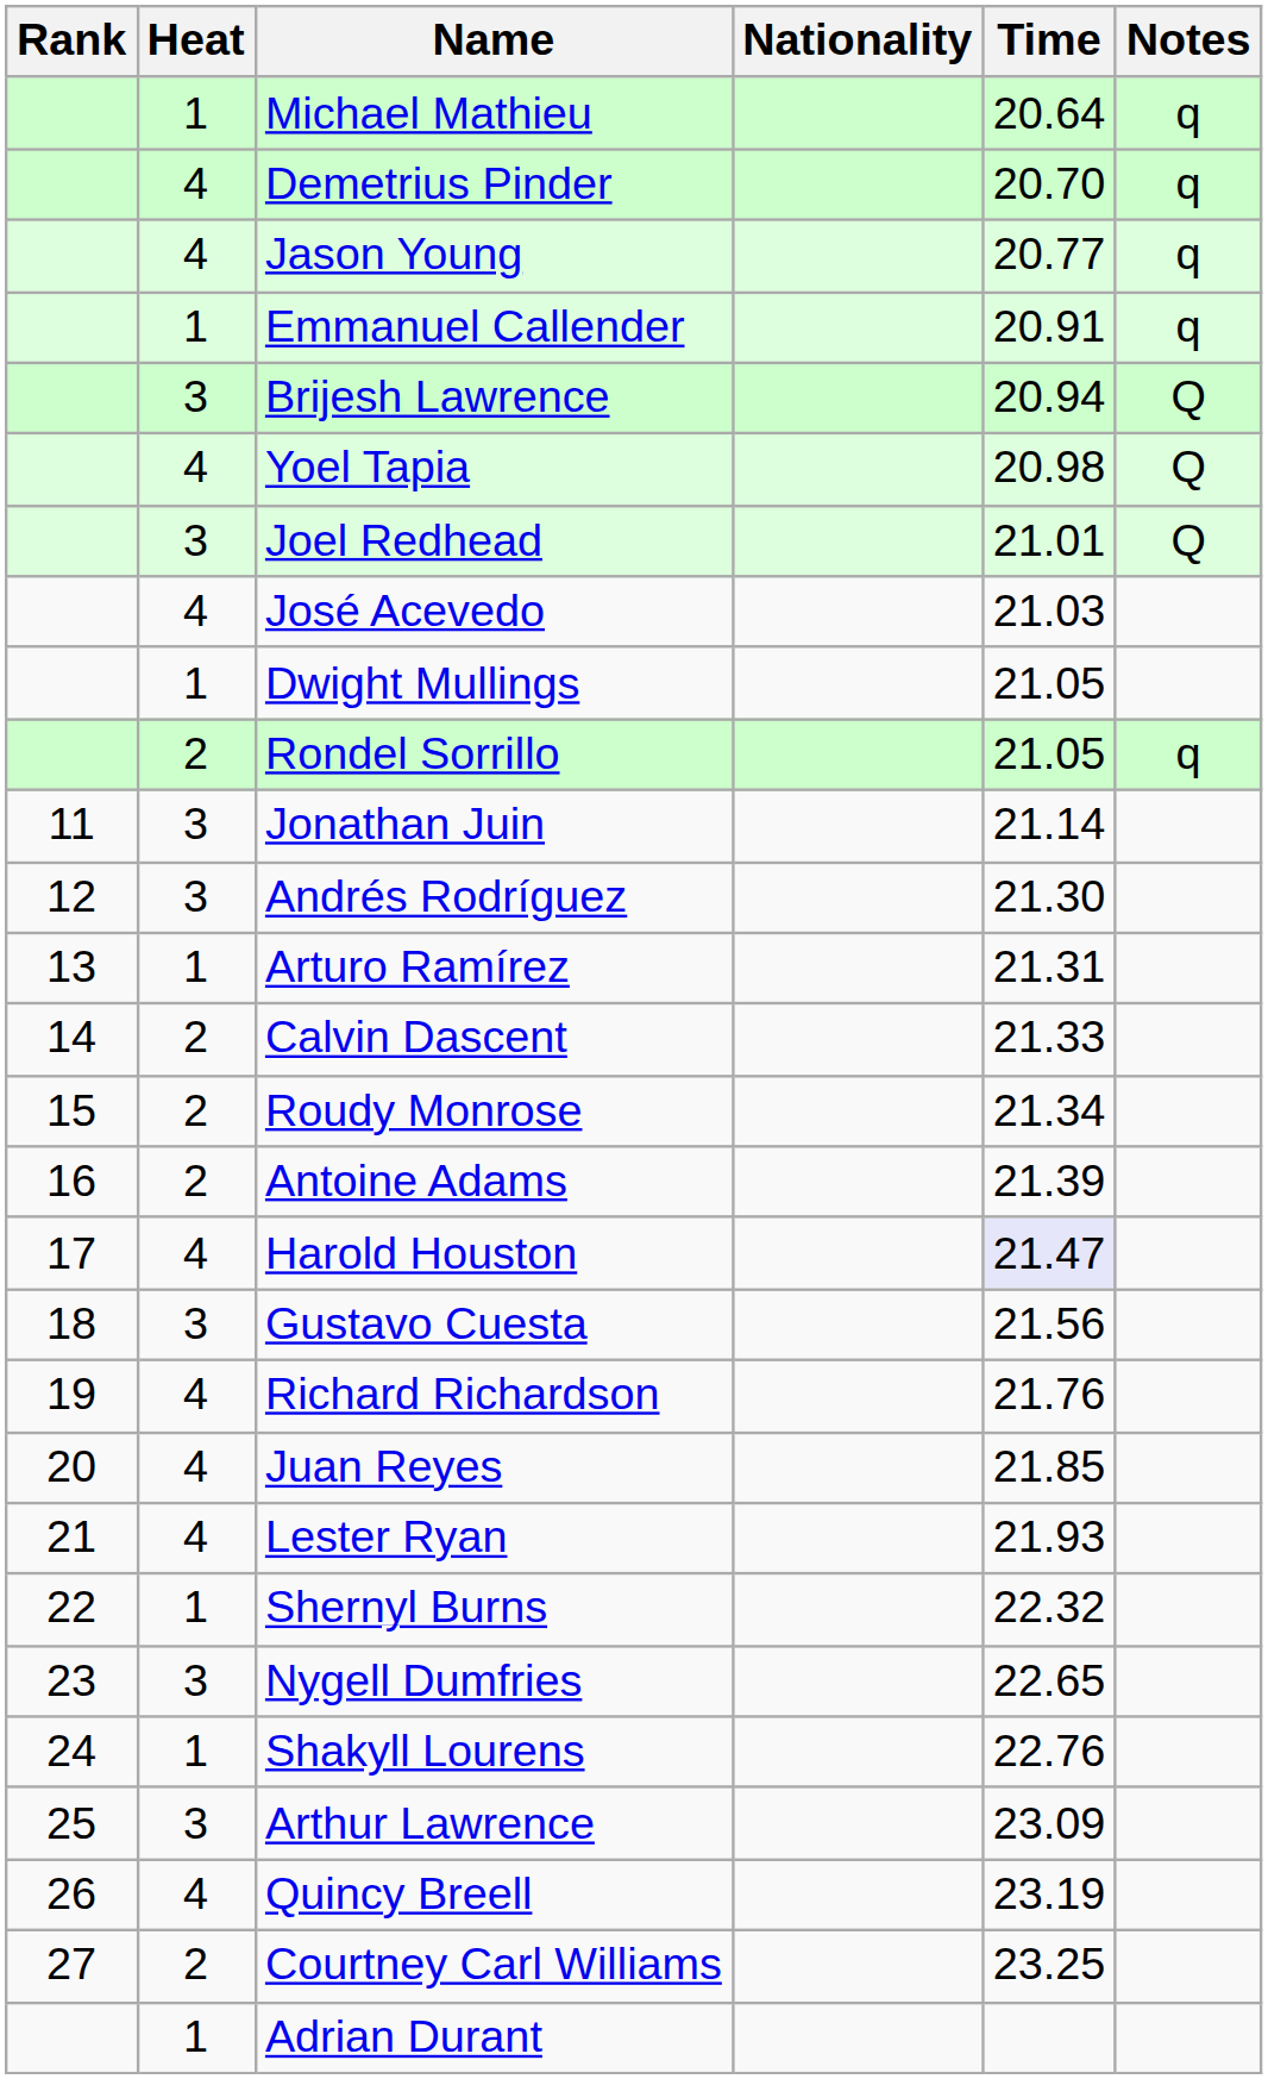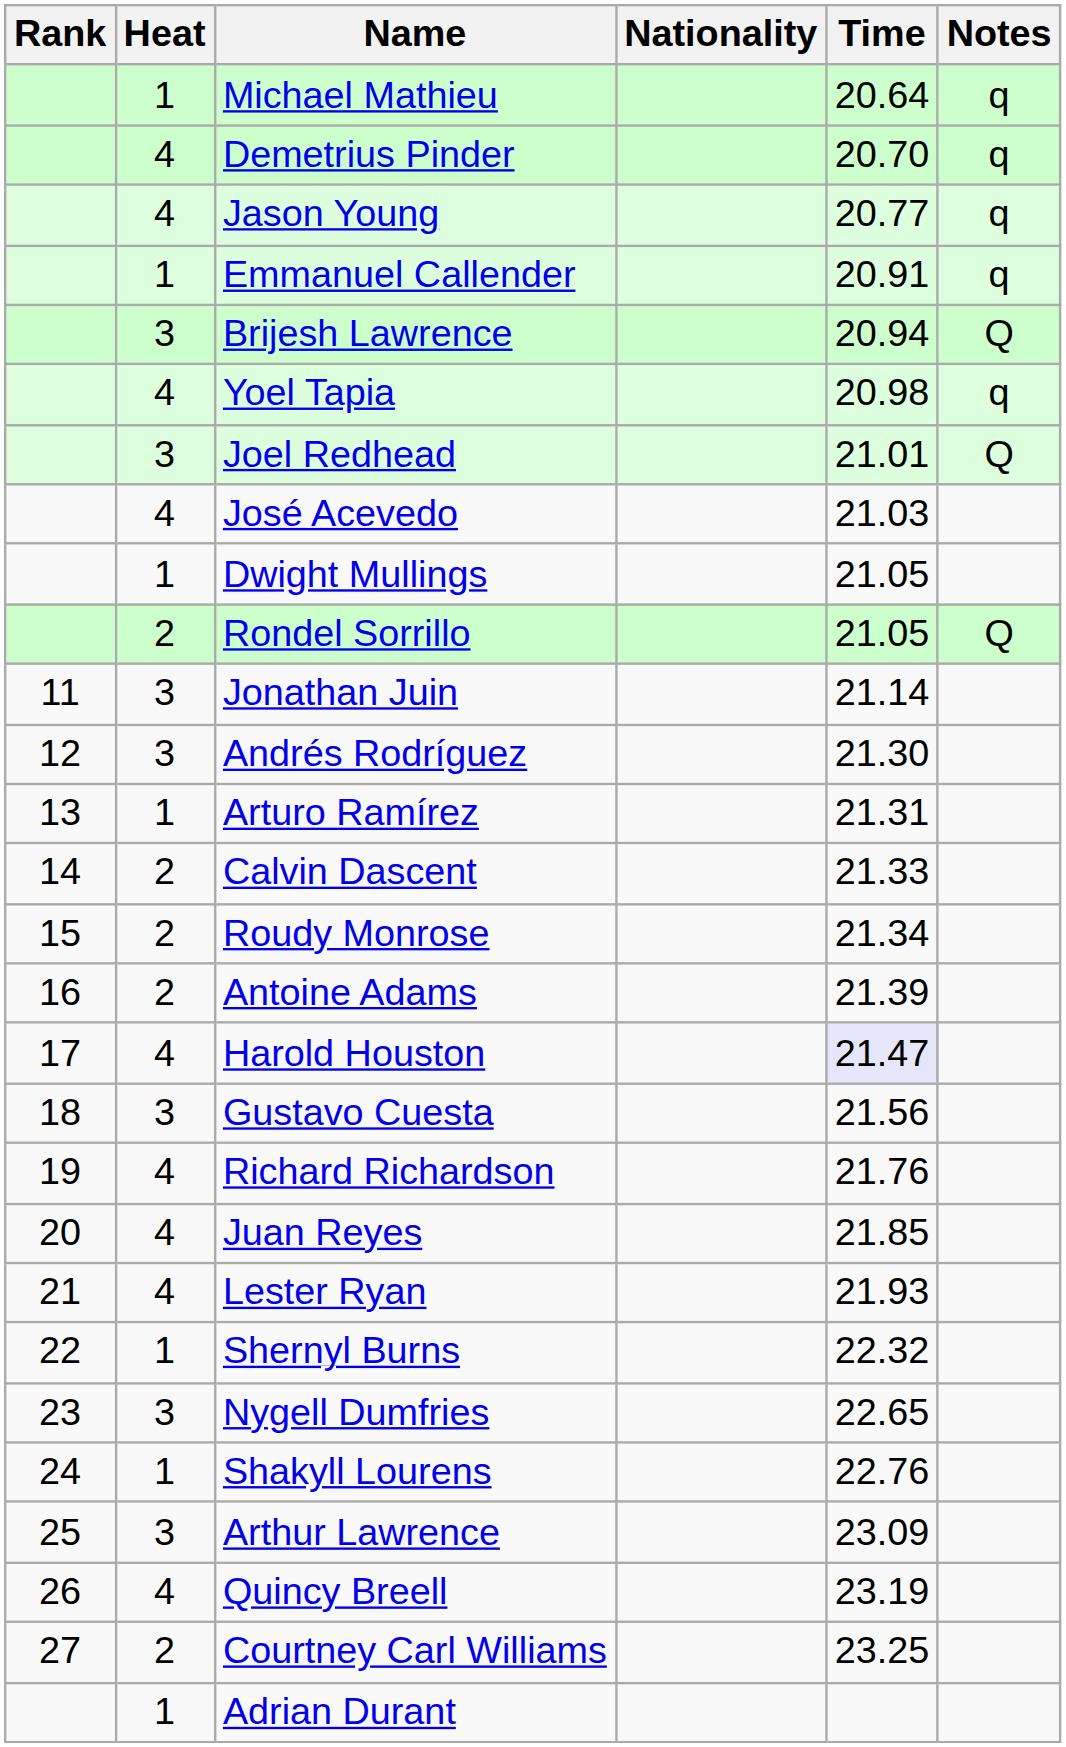Yoel Tapia | Notes: Q -> q
Rondel Sorrillo | Notes: q -> Q
